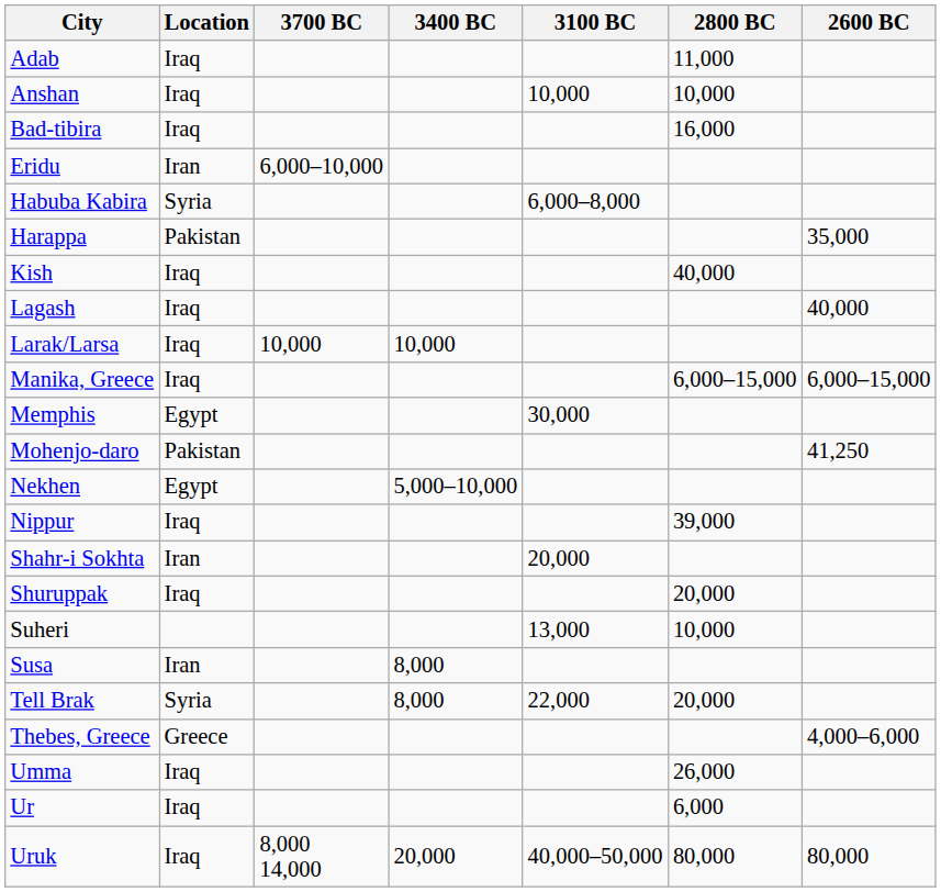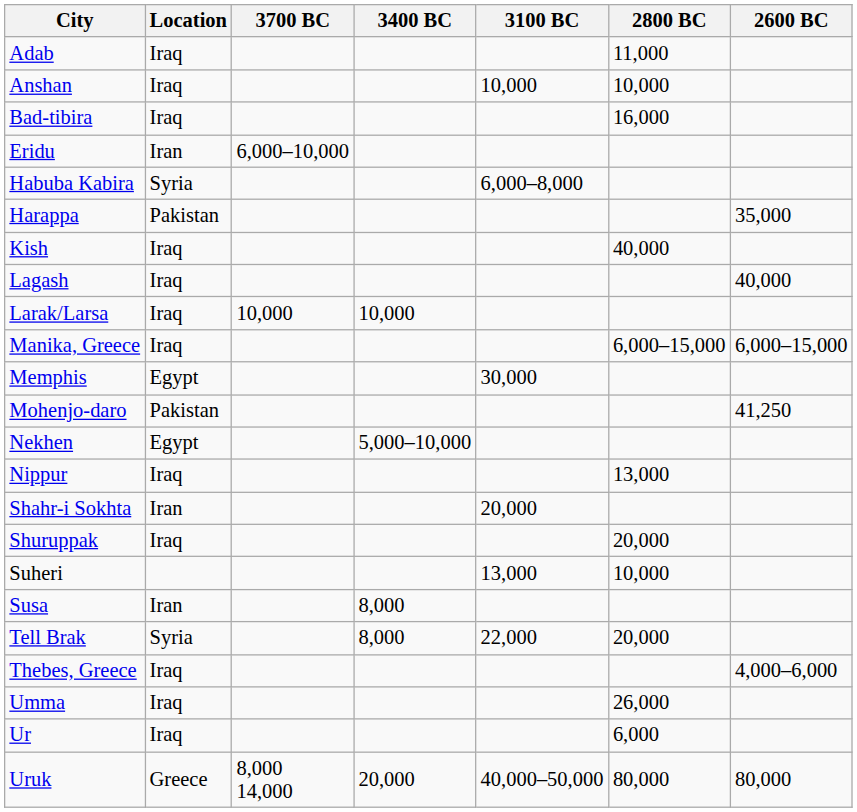Nippur | 2800 BC: 39,000 -> 13,000
Thebes, Greece | Location: Greece -> Iraq
Uruk | Location: Iraq -> Greece
